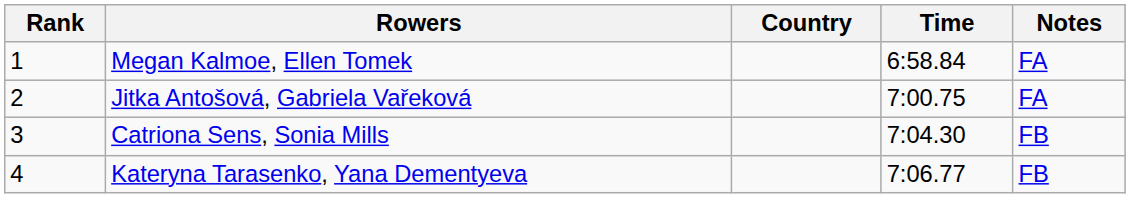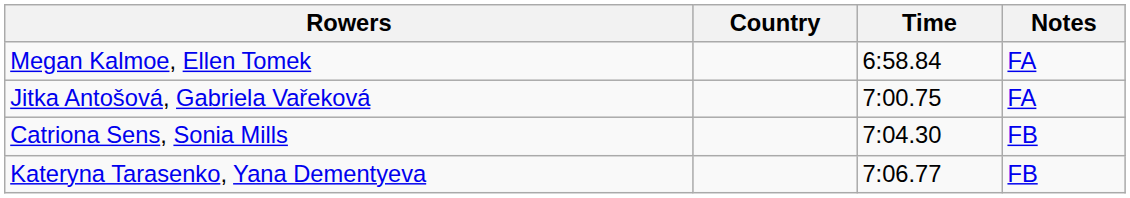- column: Rank | 1 | 2 | 3 | 4
